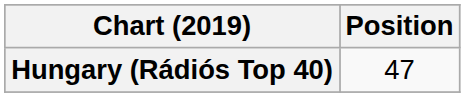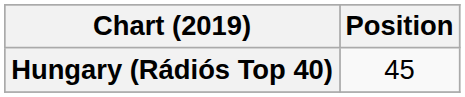Hungary (Rádiós Top 40) | Position: 47 -> 45
